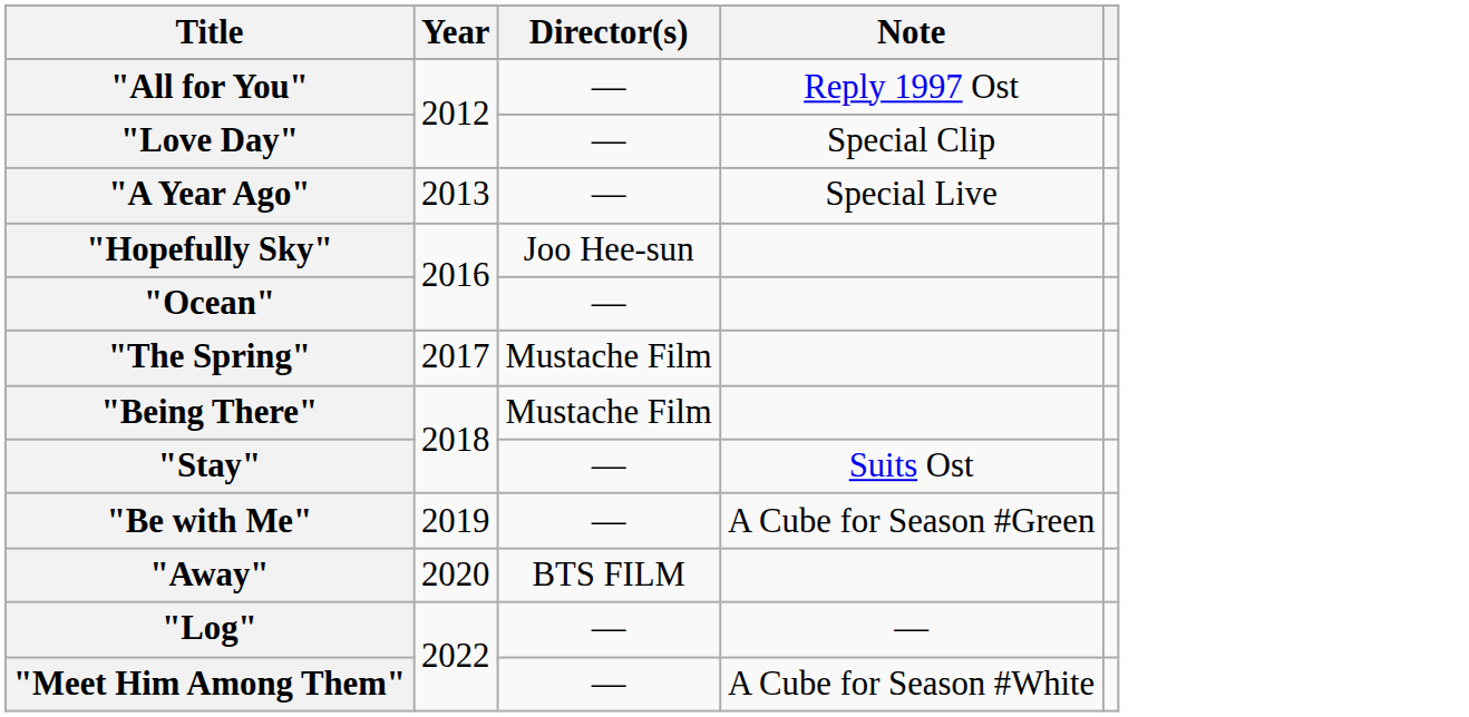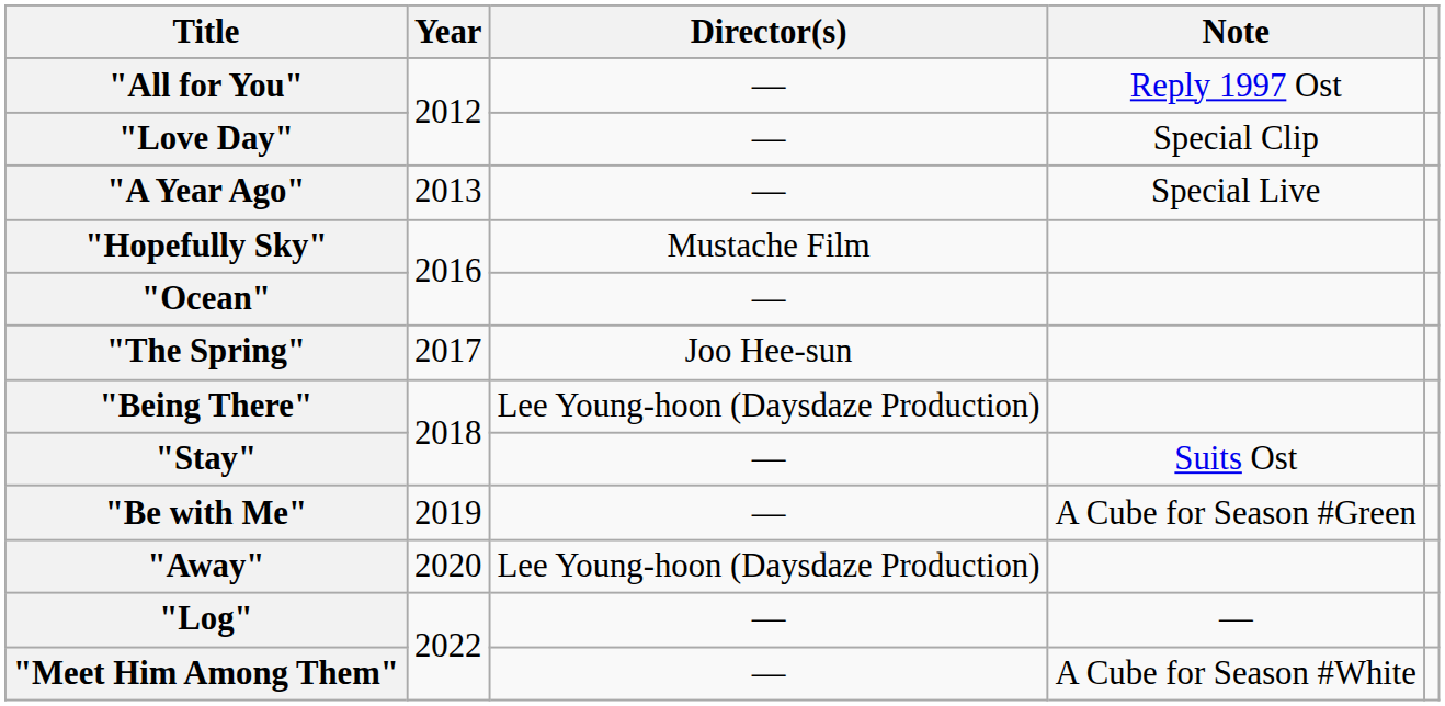"Hopefully Sky" | Director(s): Joo Hee-sun -> Mustache Film
"The Spring" | Director(s): Mustache Film -> Joo Hee-sun
"Being There" | Director(s): Mustache Film -> Lee Young-hoon (Daysdaze Production)
"Away" | Director(s): BTS FILM -> Lee Young-hoon (Daysdaze Production)
